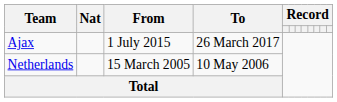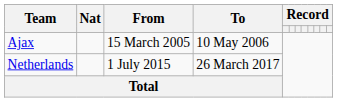Ajax | From: 1 July 2015 -> 15 March 2005
Ajax | To: 26 March 2017 -> 10 May 2006
Netherlands | From: 15 March 2005 -> 1 July 2015
Netherlands | To: 10 May 2006 -> 26 March 2017
